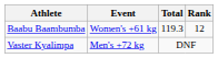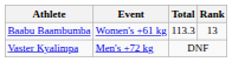Baabu Baambumba | Total: 119.3 -> 113.3
Baabu Baambumba | Rank: 12 -> 13
